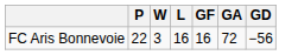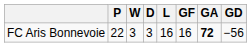+ column: D | 3
FC Aris Bonnevoie | GA: normal -> bold
